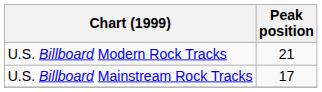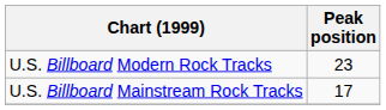U.S. Billboard Modern Rock Tracks | Peak position: 21 -> 23
